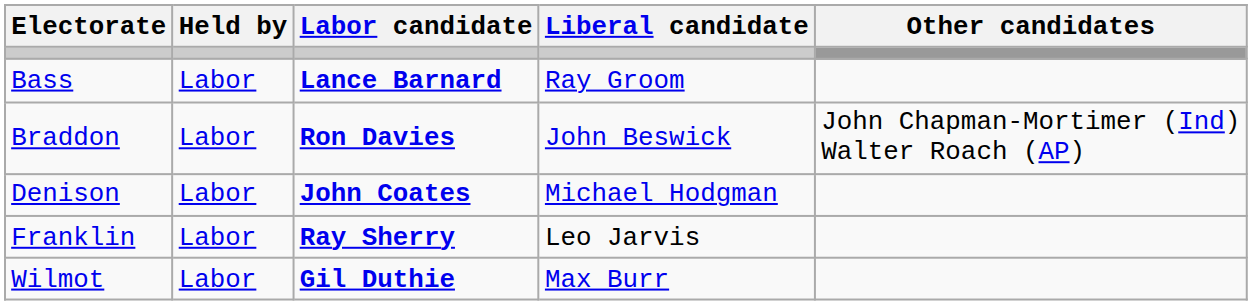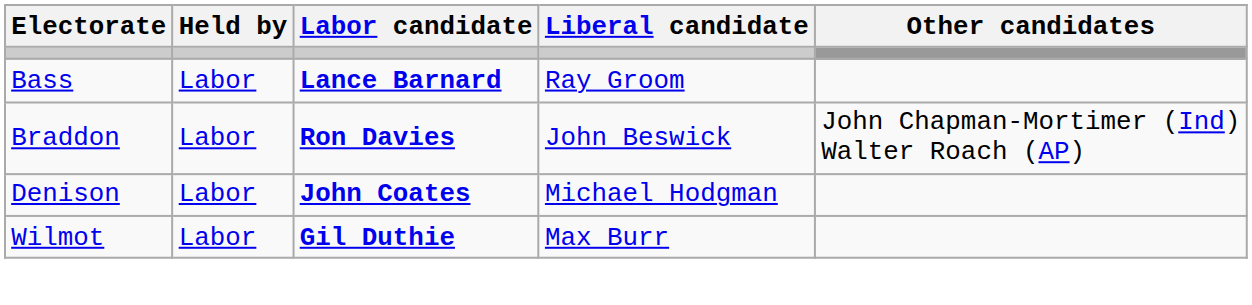- row: Franklin | Labor | Ray Sherry | Leo Jarvis
